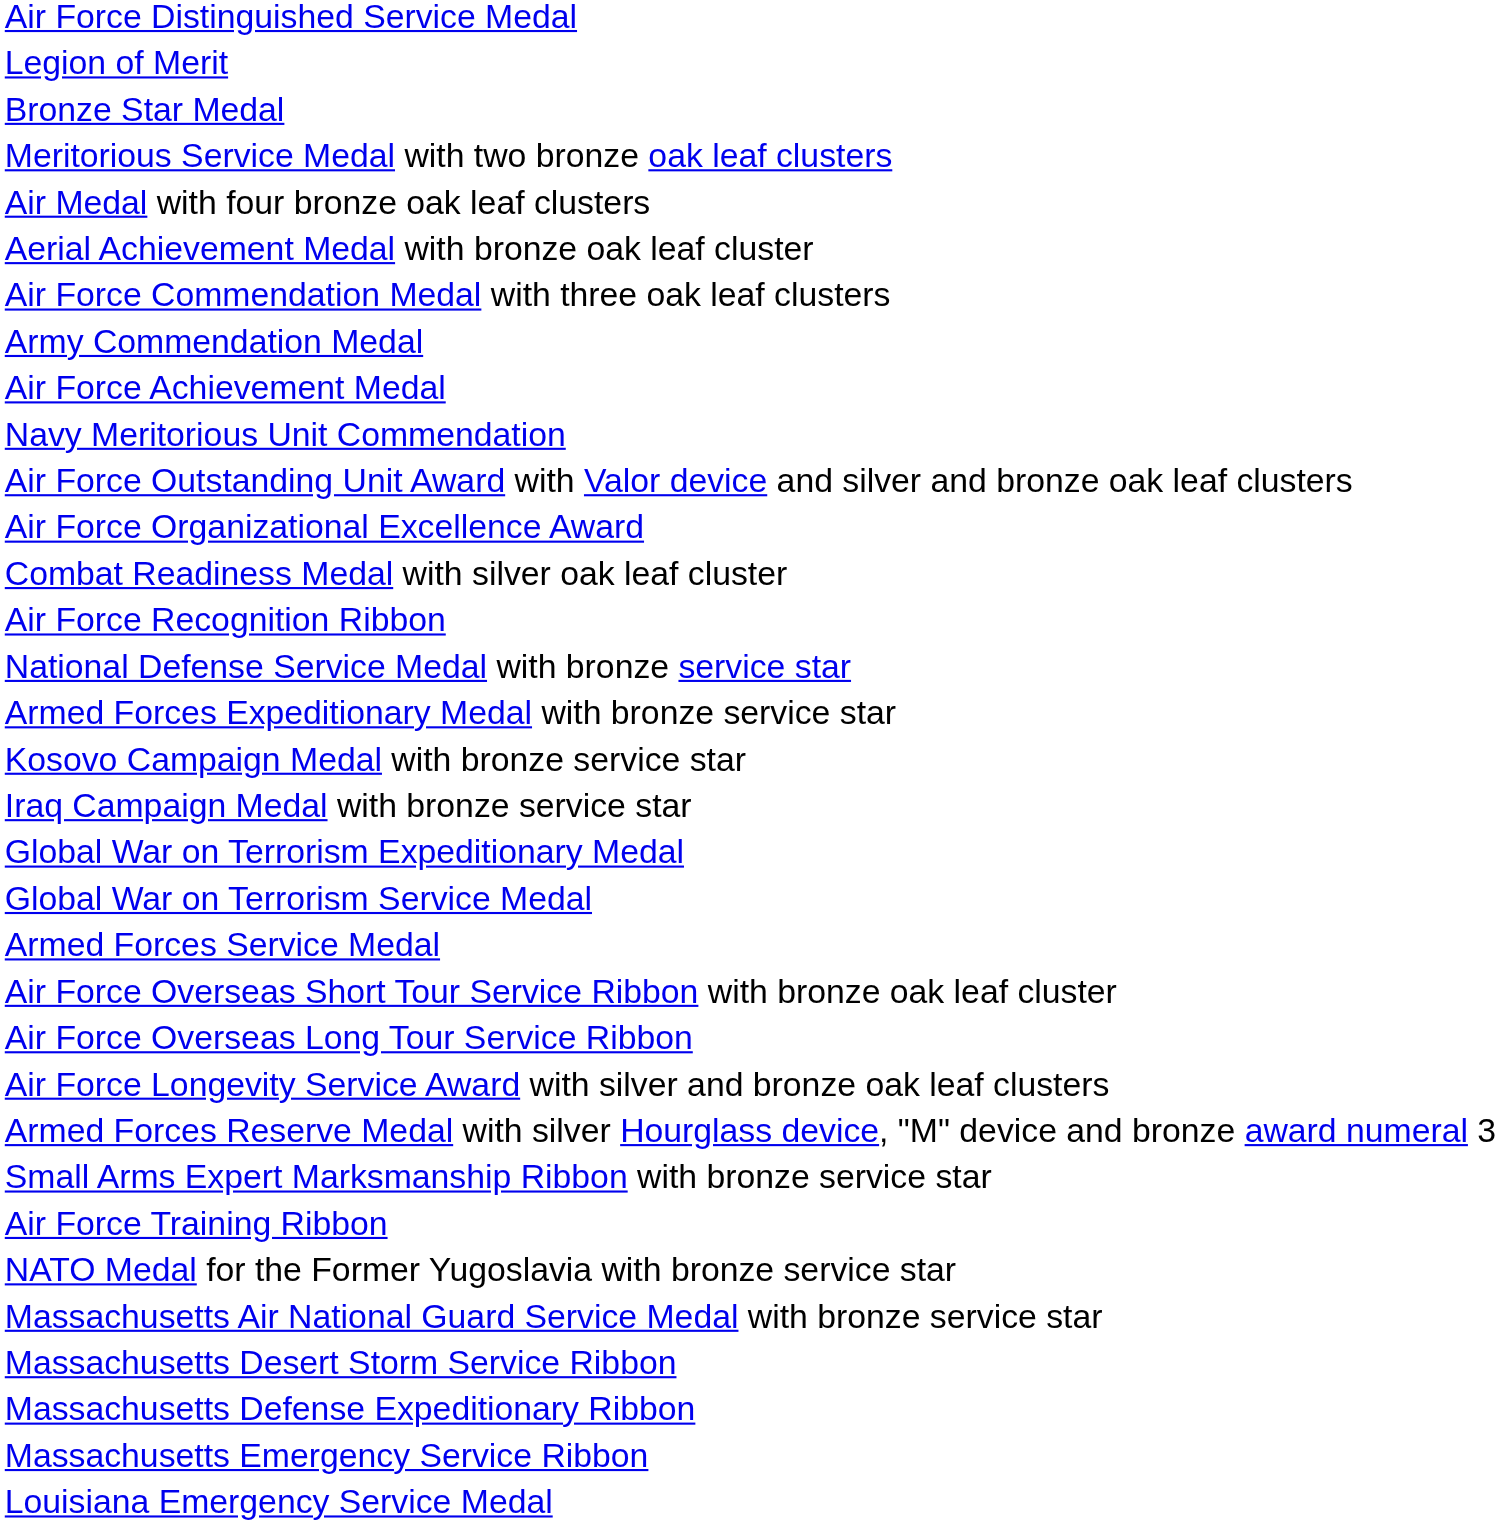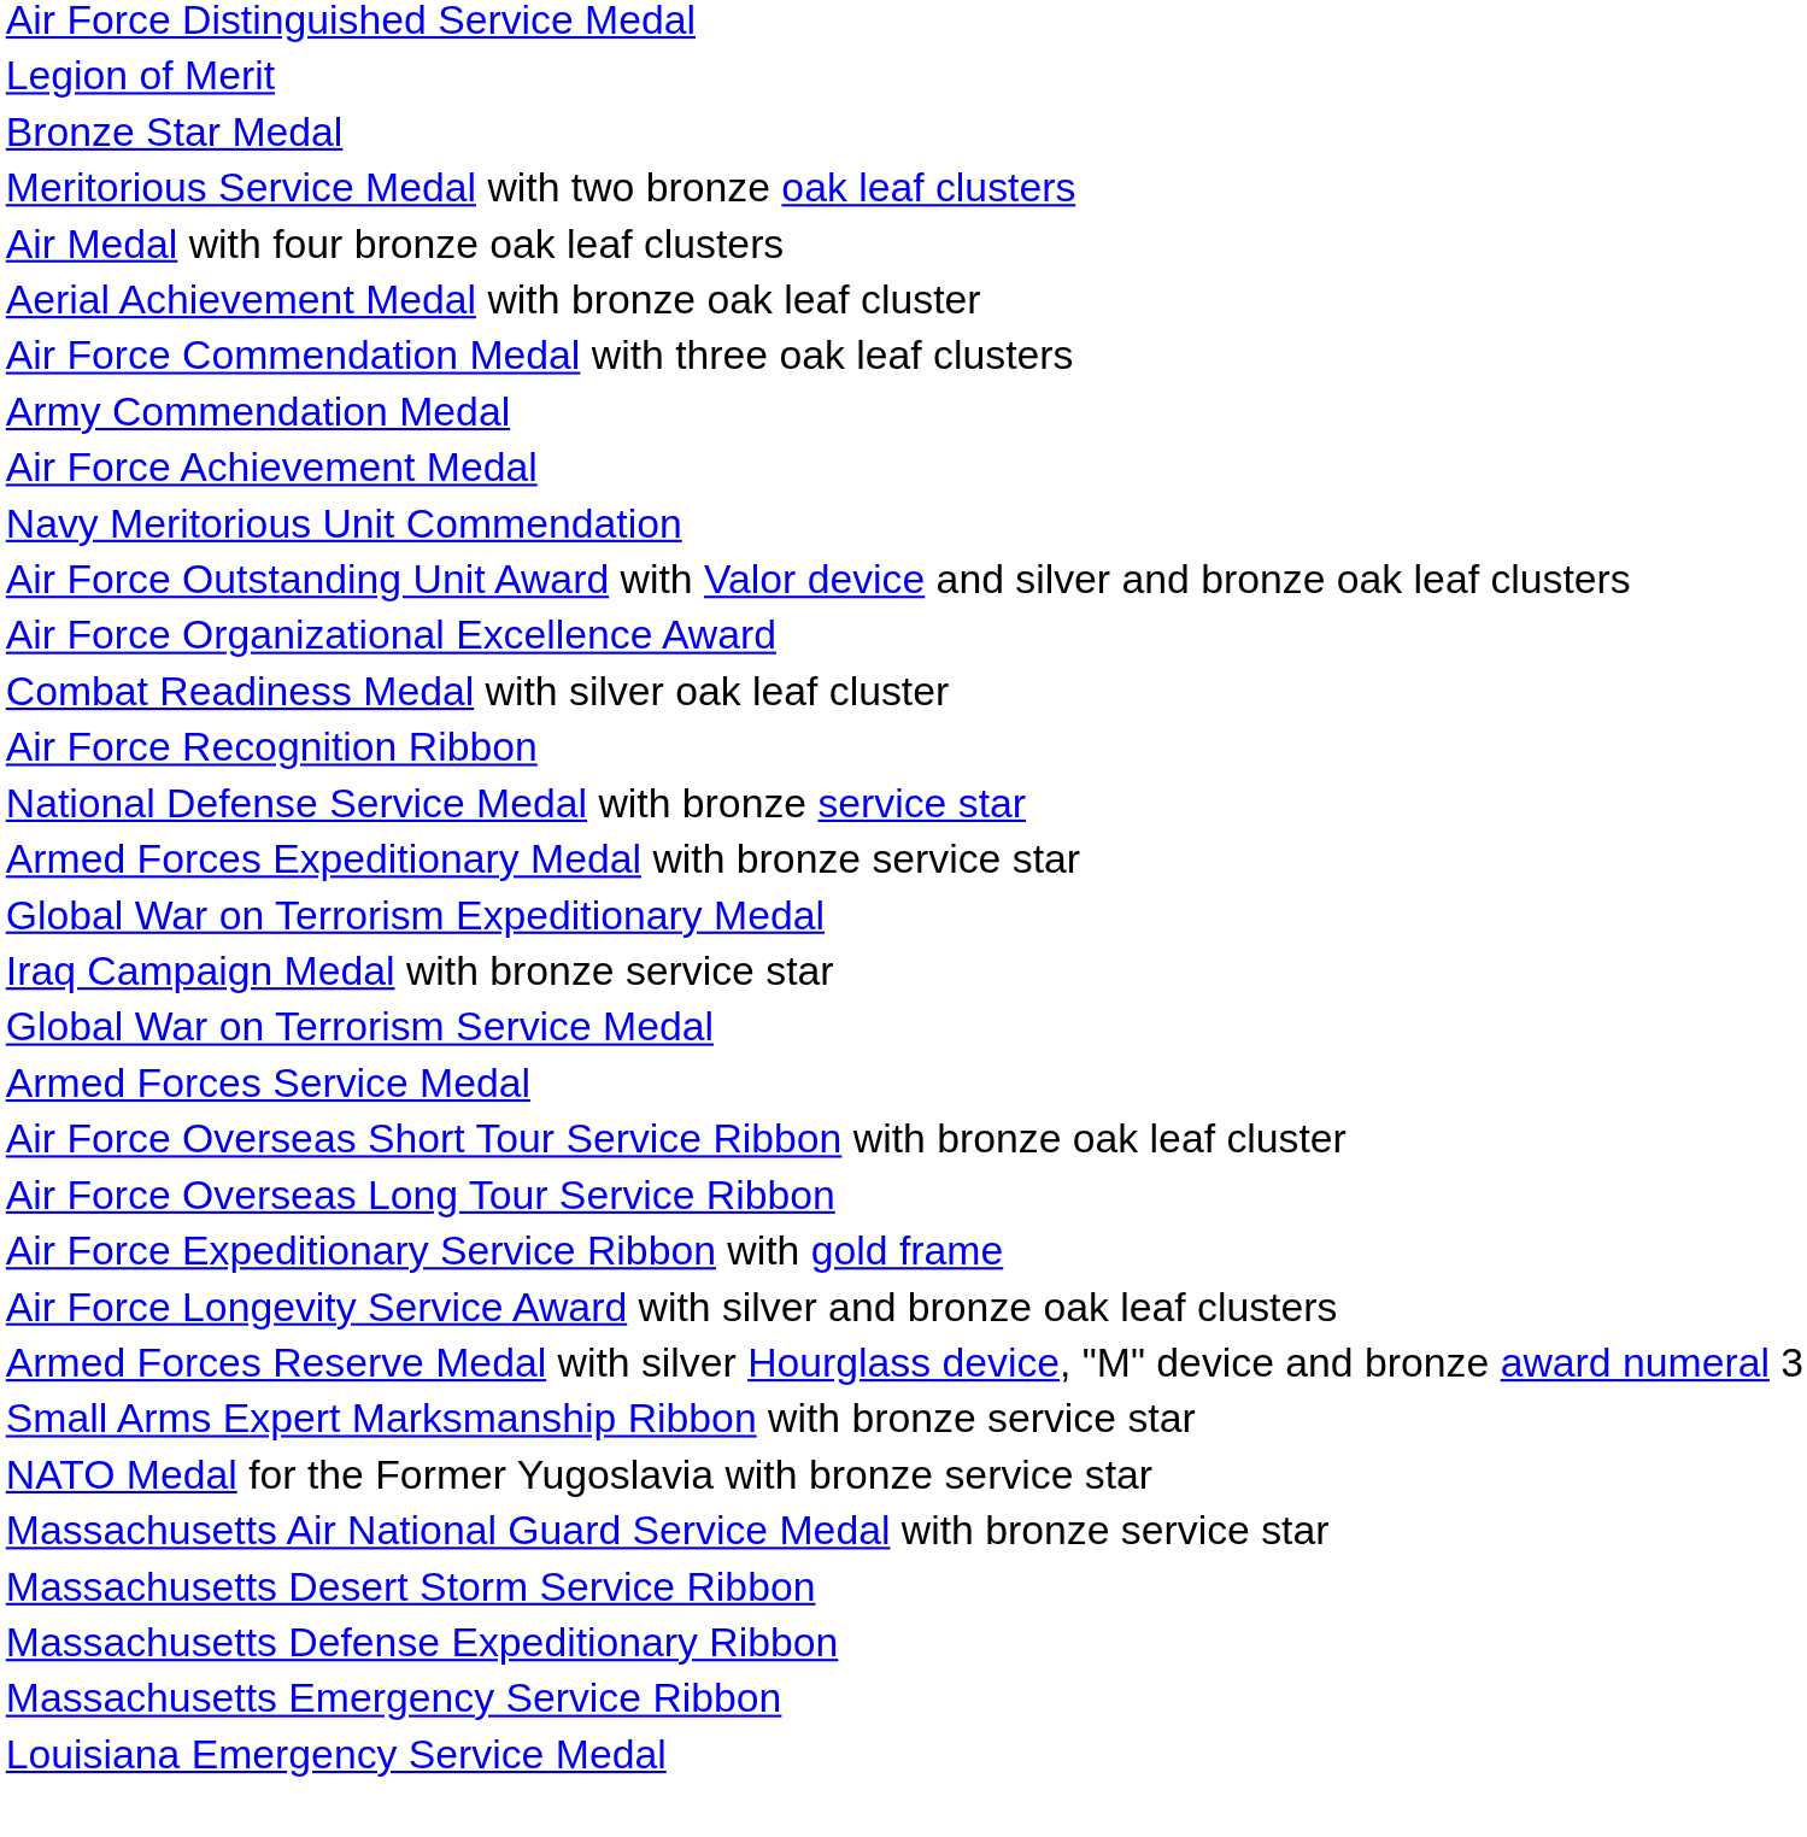- row: Kosovo Campaign Medal with bronze service star
rows swapped: Iraq Campaign Medal with bronze service star <-> Global War on Terrorism Expeditionary Medal
+ row: Air Force Expeditionary Service Ribbon with gold frame
- row: Air Force Training Ribbon
